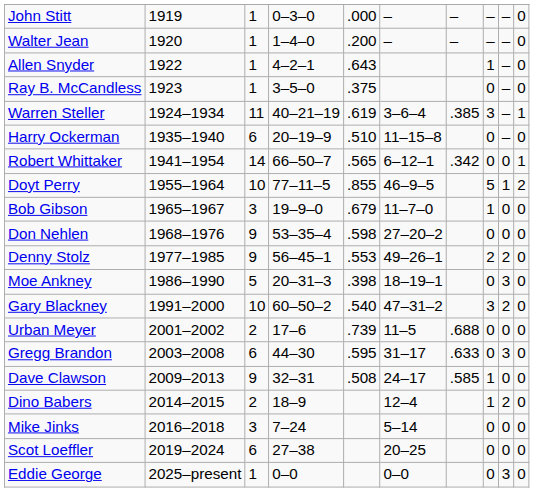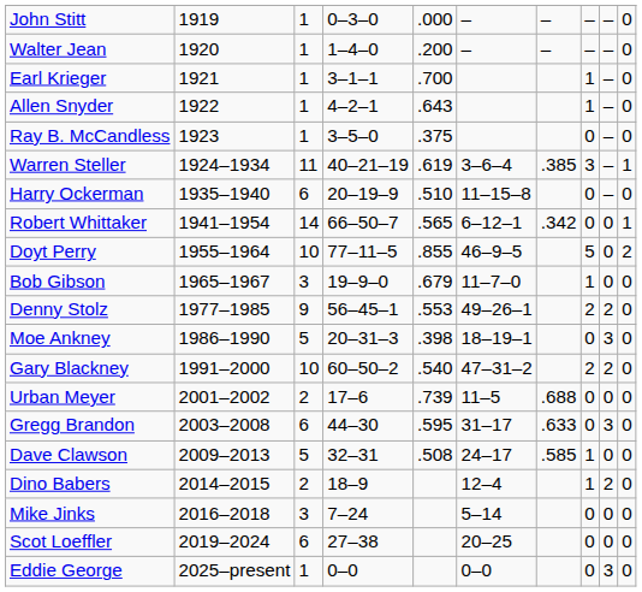+ row: Earl Krieger | 1921 | 1 | 3–1–1 | .700 | 1 | – | 0
Doyt Perry | column 9: 1 -> 0
- row: Don Nehlen | 1968–1976 | 9 | 53–35–4 | .598 | 27–20–2 | 0 | 0 | 0
Gary Blackney | column 8: 3 -> 2
Dave Clawson | column 3: 9 -> 5
